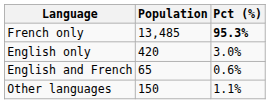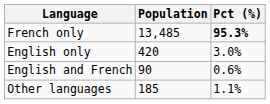English and French | Population: 65 -> 90
Other languages | Population: 150 -> 185
